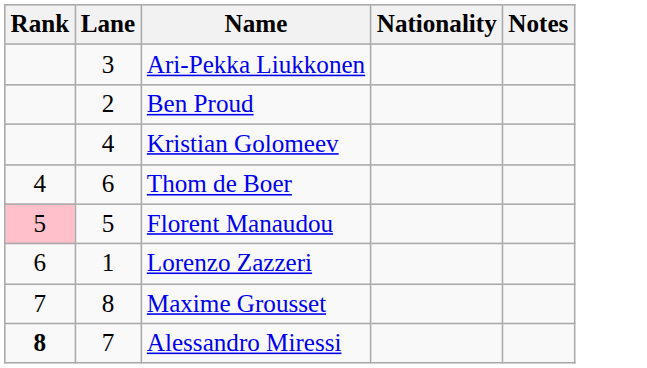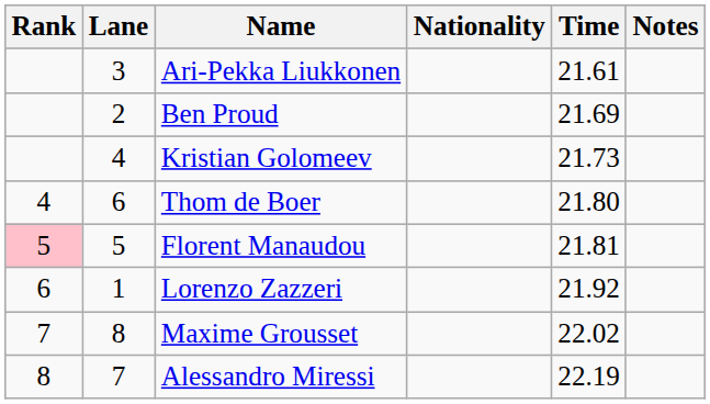+ column: Time | 21.61 | 21.69 | 21.73 | 21.80 | 21.81 | 21.92 | 22.02 | 22.19
Alessandro Miressi | Rank: bold -> normal
